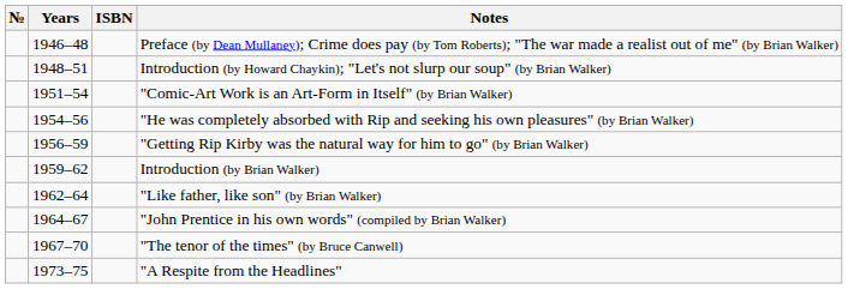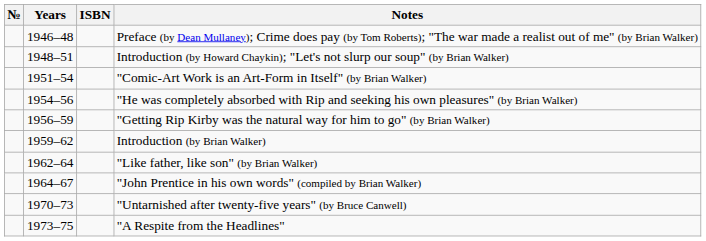- row: 1967–70 | "The tenor of the times" (by Bruce Canwell)
+ row: 1970–73 | "Untarnished after twenty-five years" (by Bruce Canwell)
